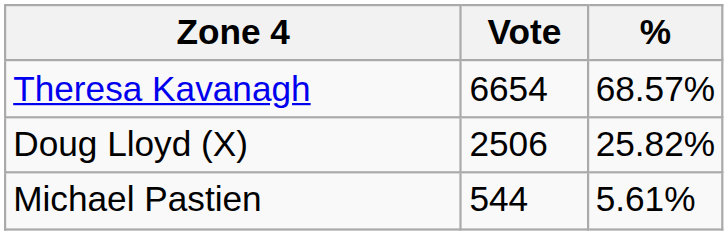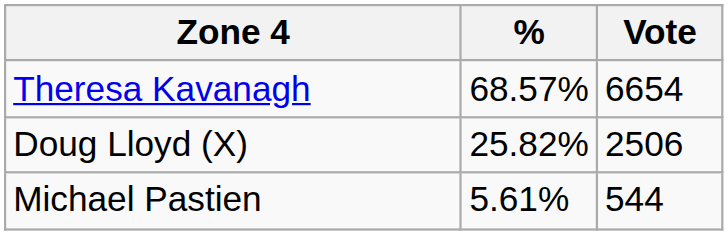columns swapped: Vote <-> %
